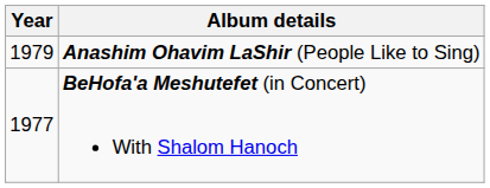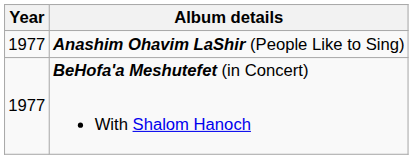Anashim Ohavim LaShir (People Like to Sing) | Year: 1979 -> 1977
